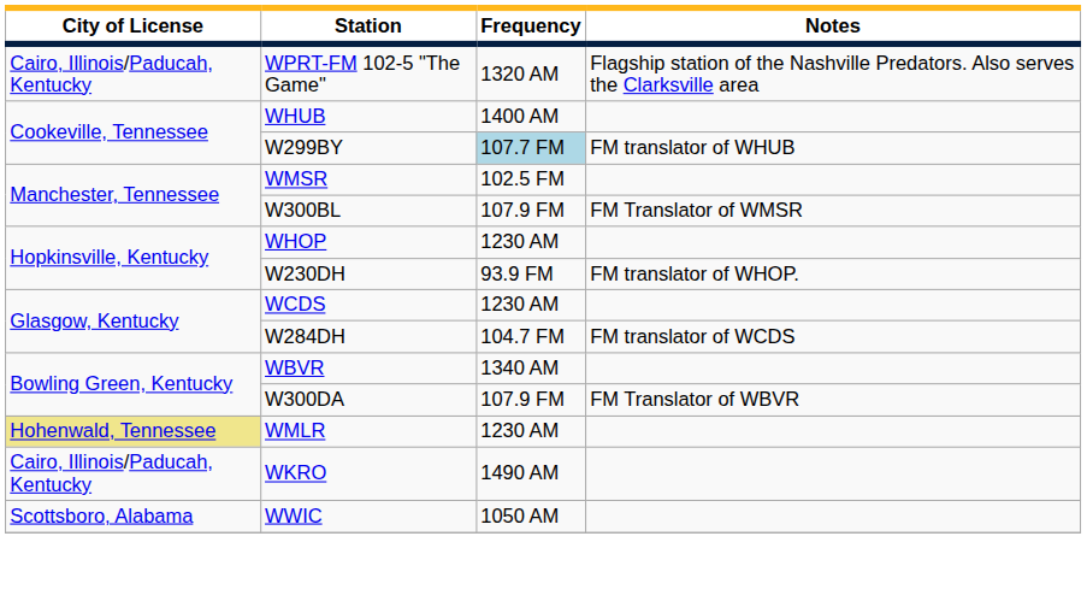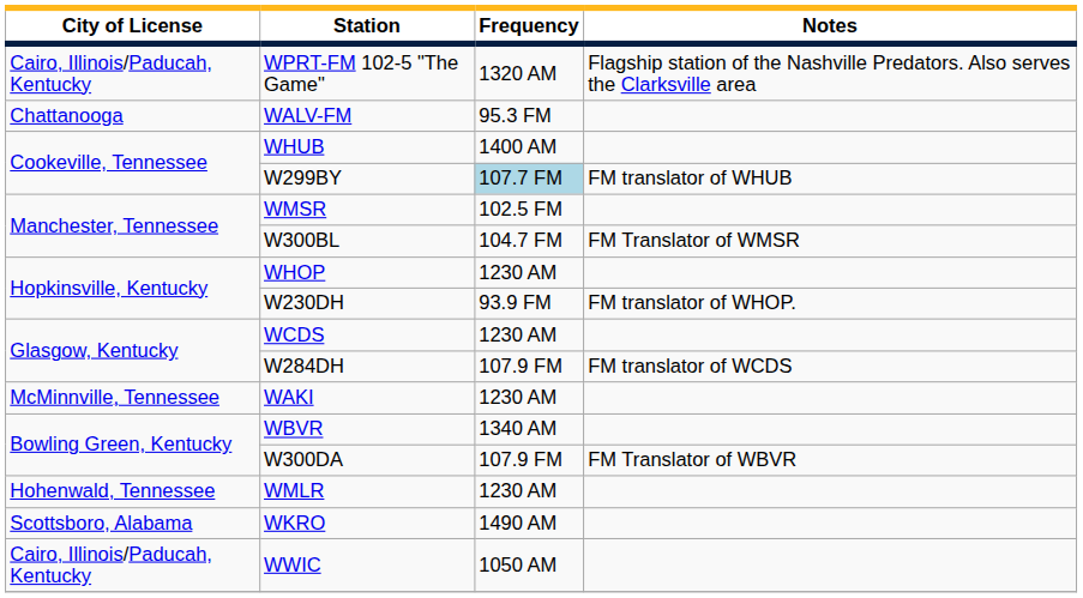+ row: Chattanooga | WALV-FM | 95.3 FM
W300BL | Frequency: 107.9 FM -> 104.7 FM
W284DH | Frequency: 104.7 FM -> 107.9 FM
+ row: McMinnville, Tennessee | WAKI | 1230 AM
WMLR | City of License: khaki background -> no background
WKRO | City of License: Cairo, Illinois/Paducah, Kentucky -> Scottsboro, Alabama
WWIC | City of License: Scottsboro, Alabama -> Cairo, Illinois/Paducah, Kentucky
